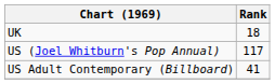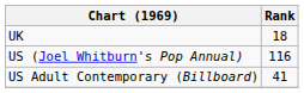US (Joel Whitburn's Pop Annual) | Rank: 117 -> 116
